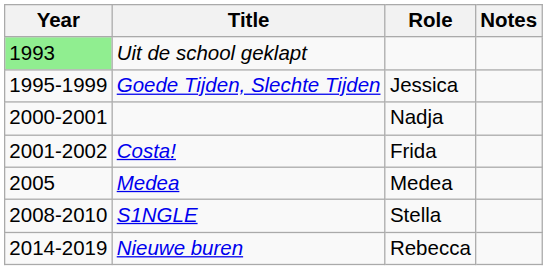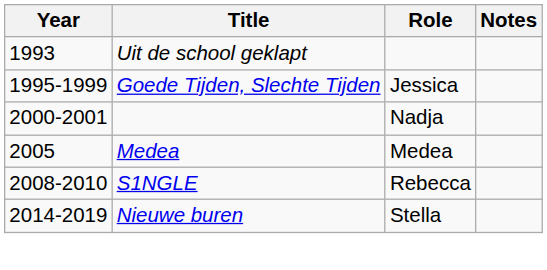Uit de school geklapt | Year: lightgreen background -> no background
- row: 2001-2002 | Costa! | Frida
S1NGLE | Role: Stella -> Rebecca
Nieuwe buren | Role: Rebecca -> Stella
